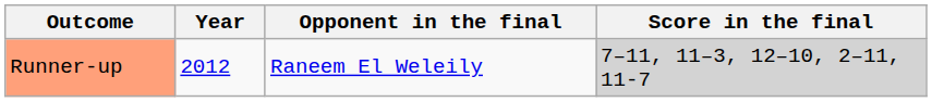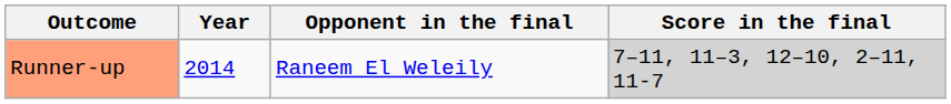Runner-up | Year: 2012 -> 2014
